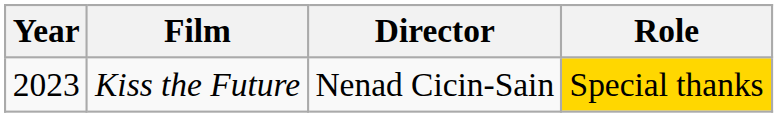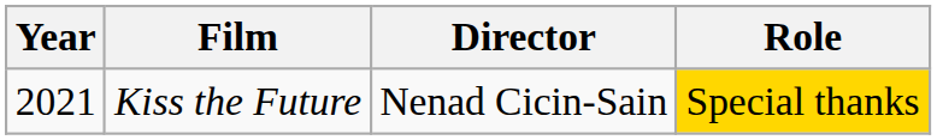Kiss the Future | Year: 2023 -> 2021
